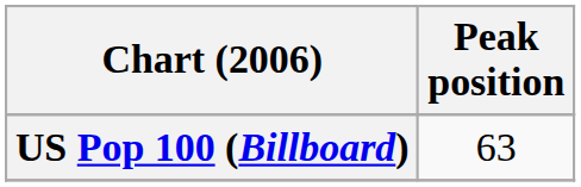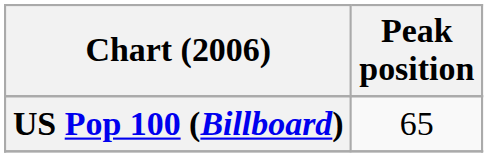US Pop 100 (Billboard) | Peak position: 63 -> 65
